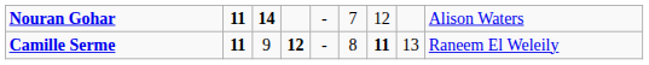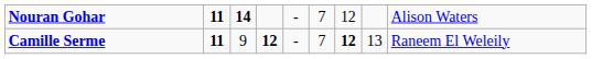Camille Serme | column 6: 8 -> 7
Camille Serme | column 7: 11 -> 12
